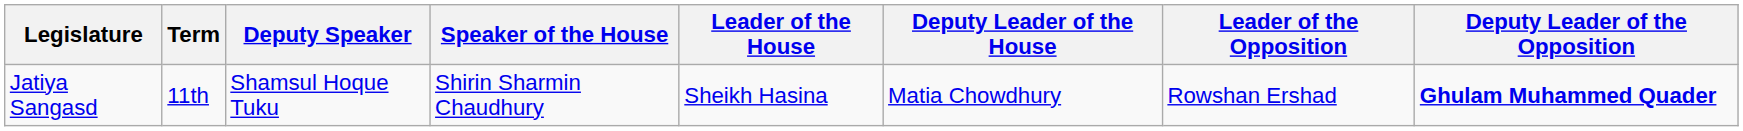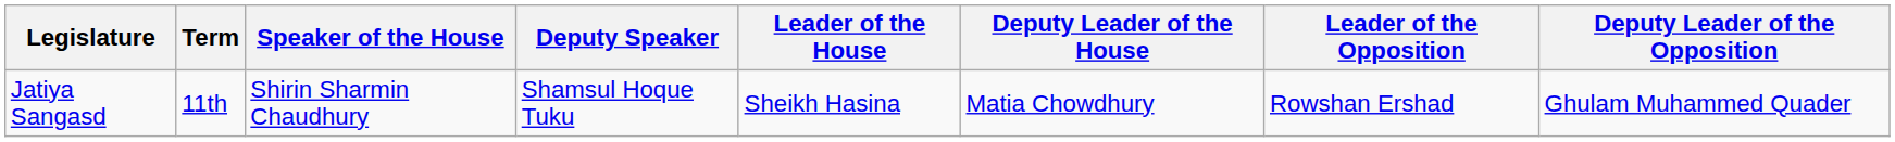columns swapped: Speaker of the House <-> Deputy Speaker
Jatiya Sangasd | Deputy Leader of the Opposition: bold -> normal
